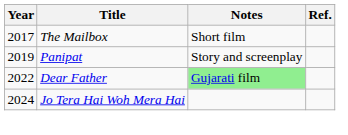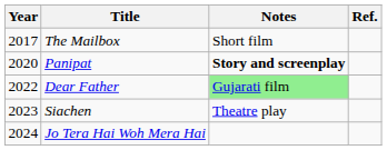Panipat | Year: 2019 -> 2020
Panipat | Notes: normal -> bold
+ row: 2023 | Siachen | Theatre play
